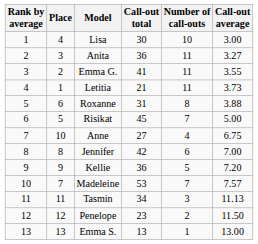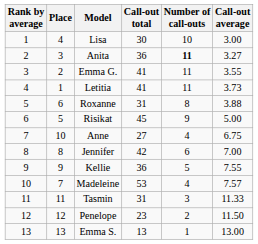Anita | Number of call-outs: normal -> bold
Letitia | Call-out total: 21 -> 41
Risikat | Number of call-outs: 7 -> 9
Kellie | Call-out average: 7.20 -> 7.55
Madeleine | Number of call-outs: 7 -> 4
Tasmin | Call-out total: 34 -> 31
Tasmin | Call-out average: 11.13 -> 11.33
